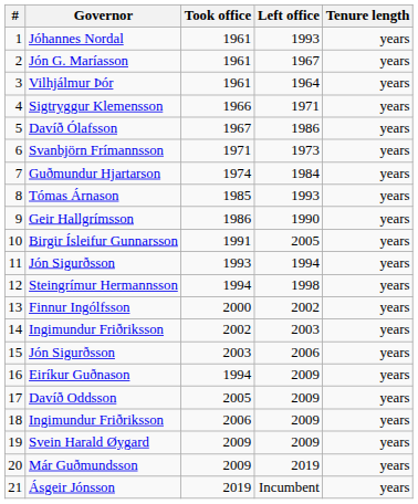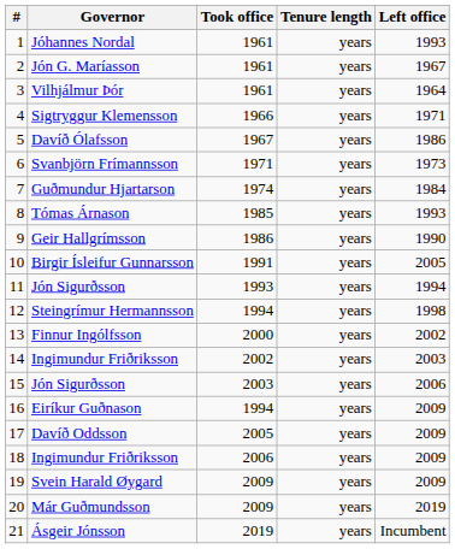columns swapped: Left office <-> Tenure length
